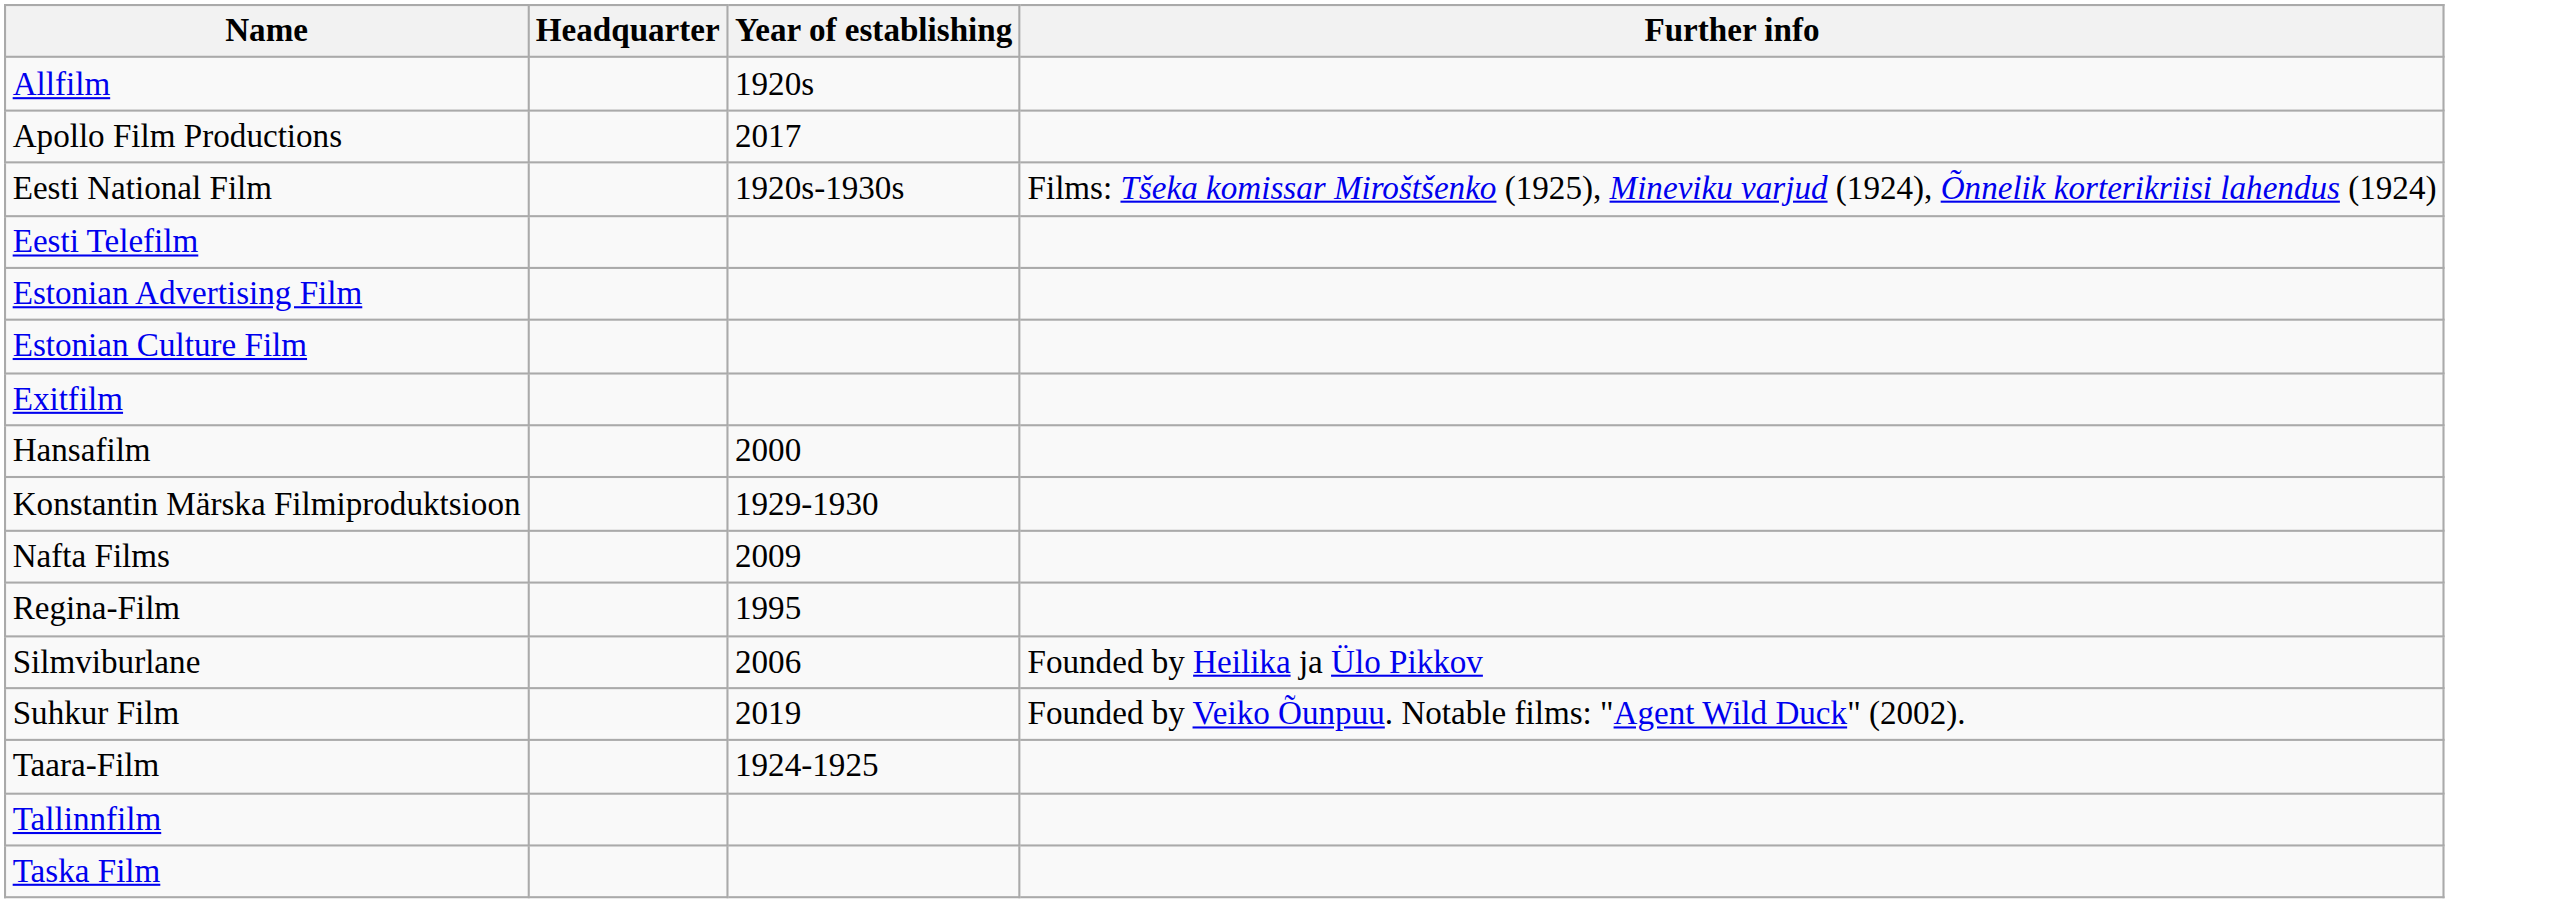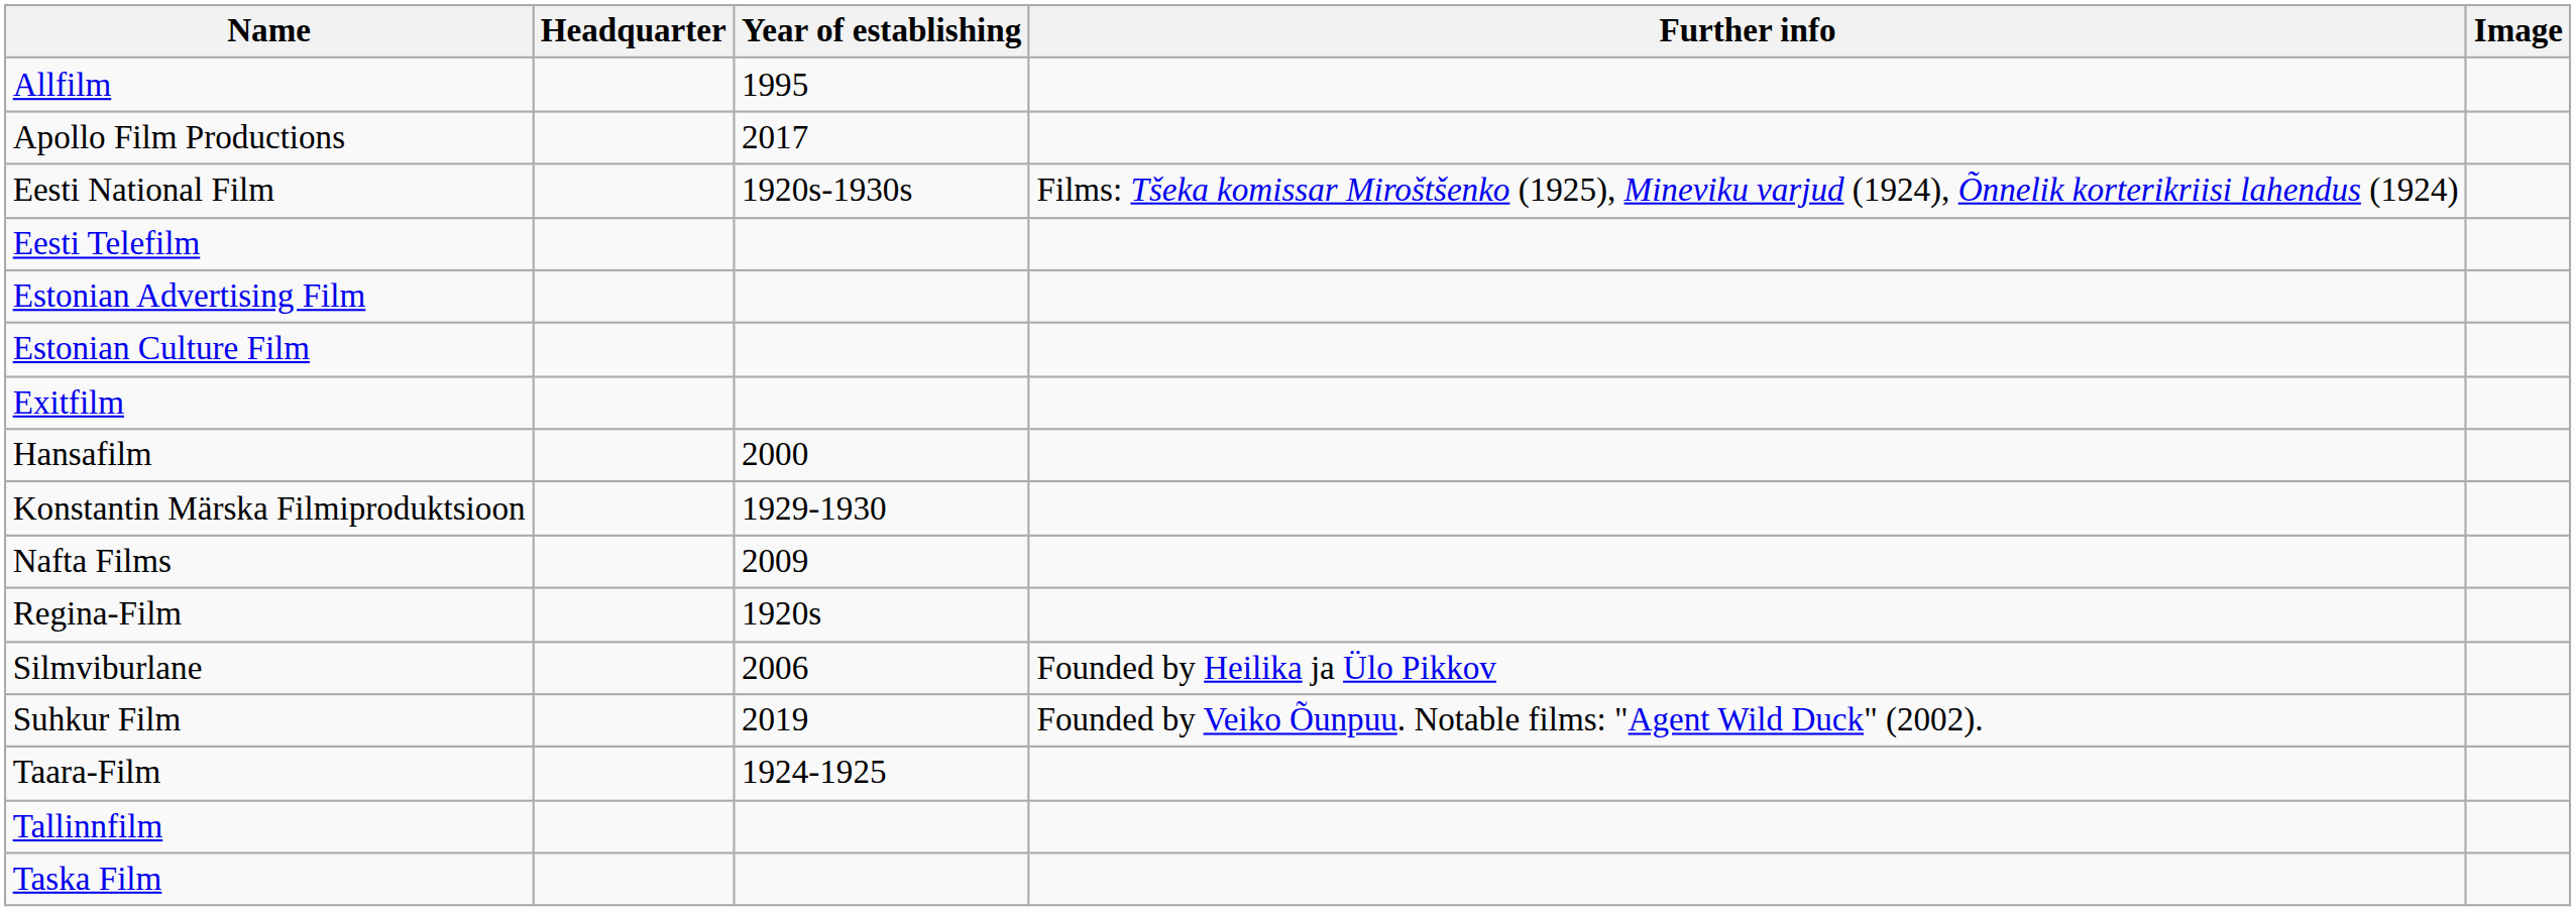+ column: Image
Allfilm | Year of establishing: 1920s -> 1995
Regina-Film | Year of establishing: 1995 -> 1920s
